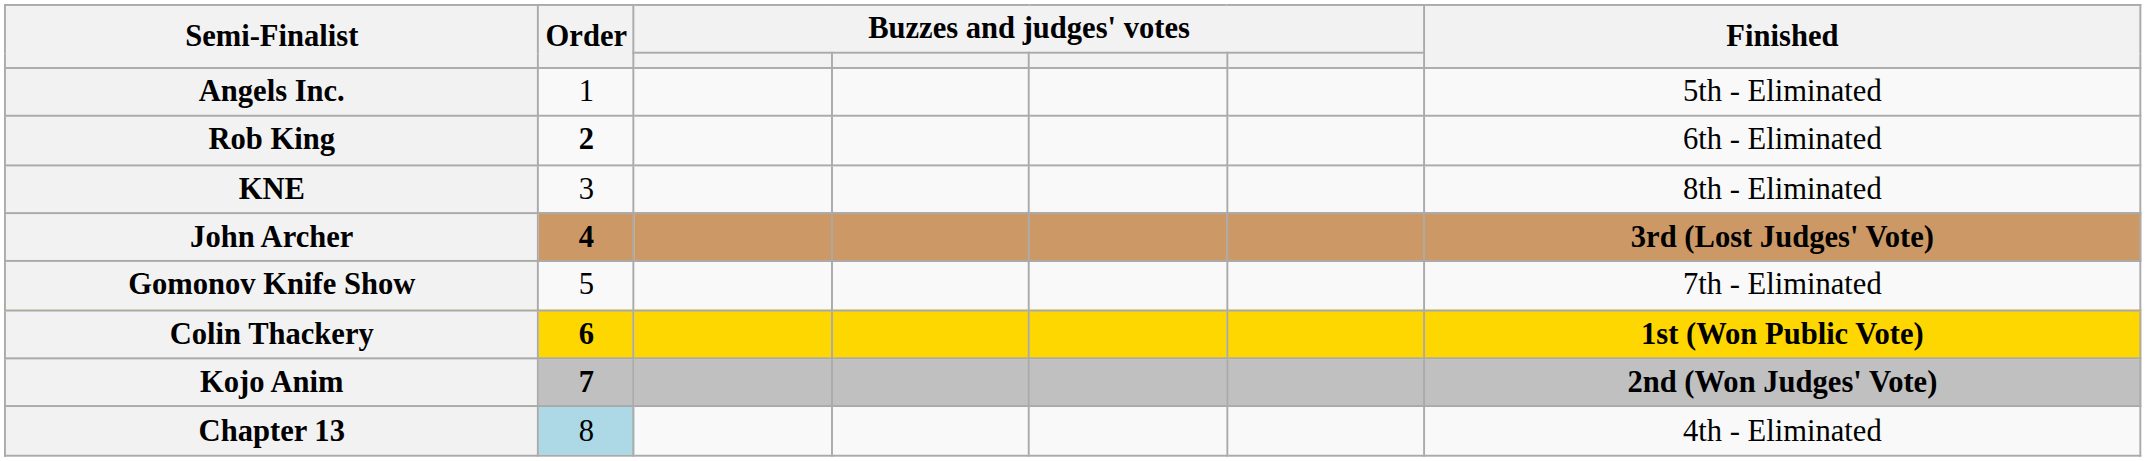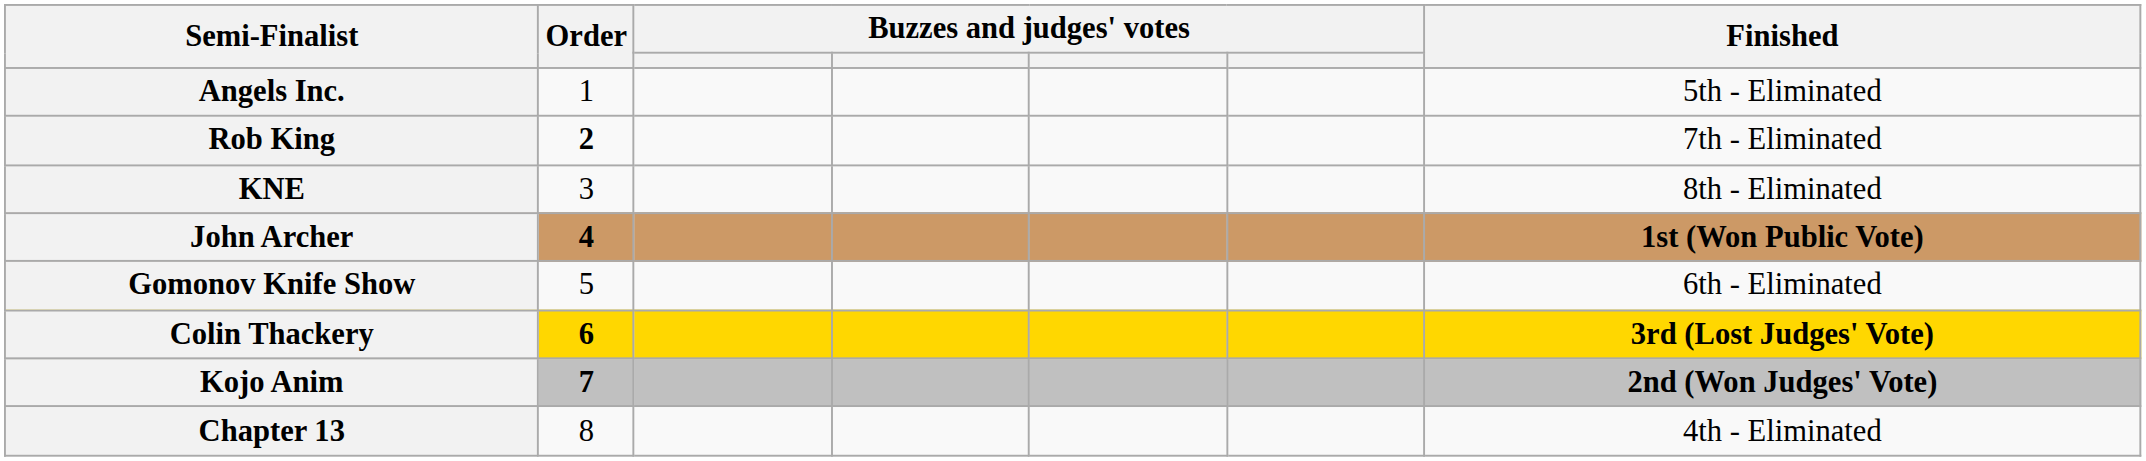Rob King | Finished: 6th - Eliminated -> 7th - Eliminated
John Archer | Finished: 3rd (Lost Judges' Vote) -> 1st (Won Public Vote)
Gomonov Knife Show | Finished: 7th - Eliminated -> 6th - Eliminated
Colin Thackery | Finished: 1st (Won Public Vote) -> 3rd (Lost Judges' Vote)
Chapter 13 | Order: lightblue background -> no background
